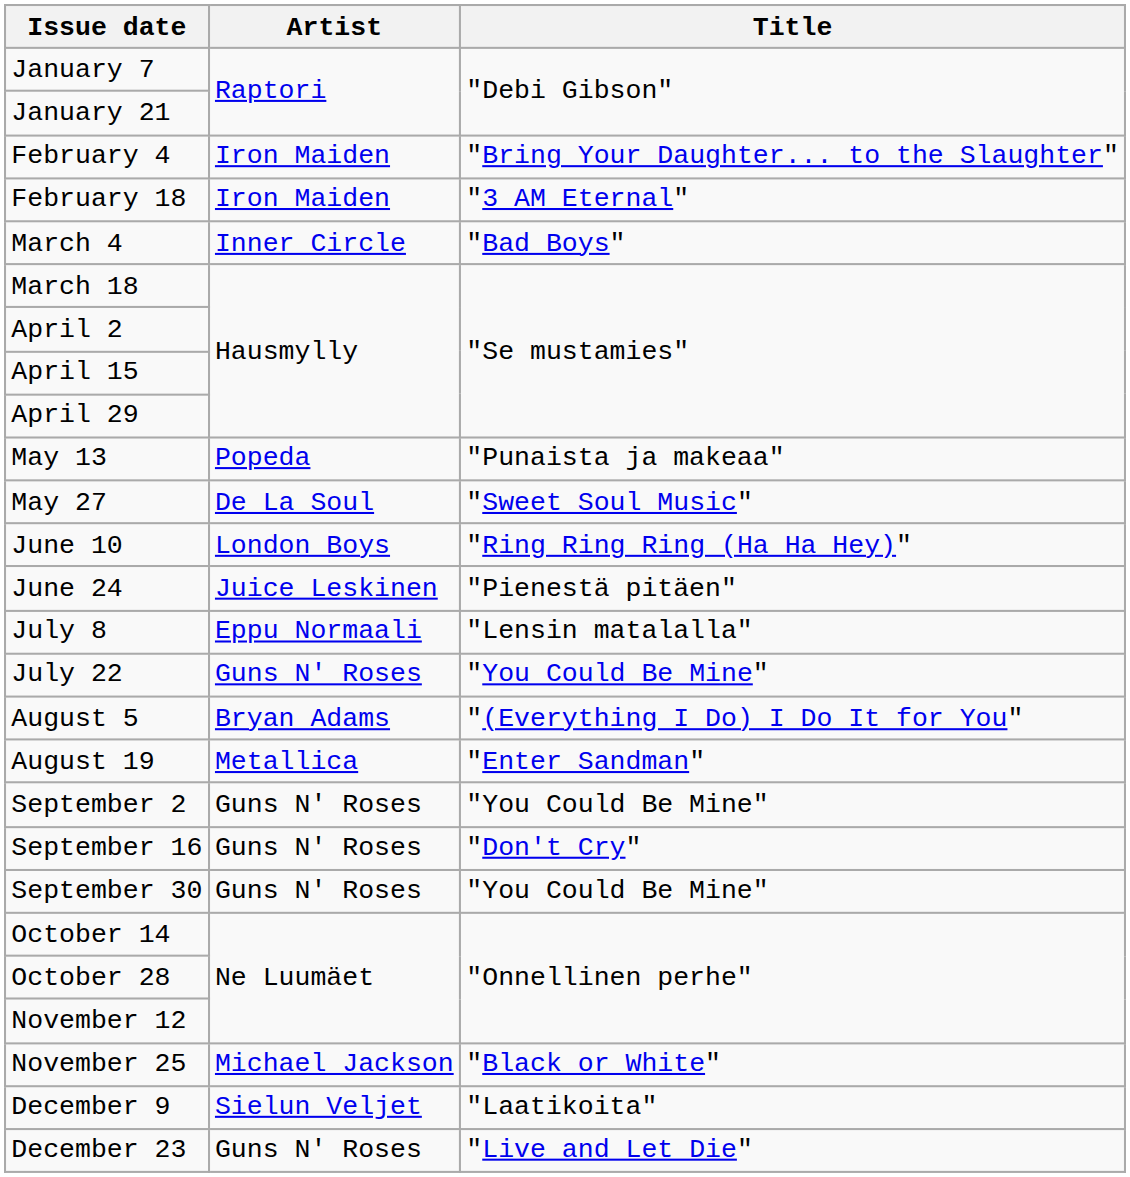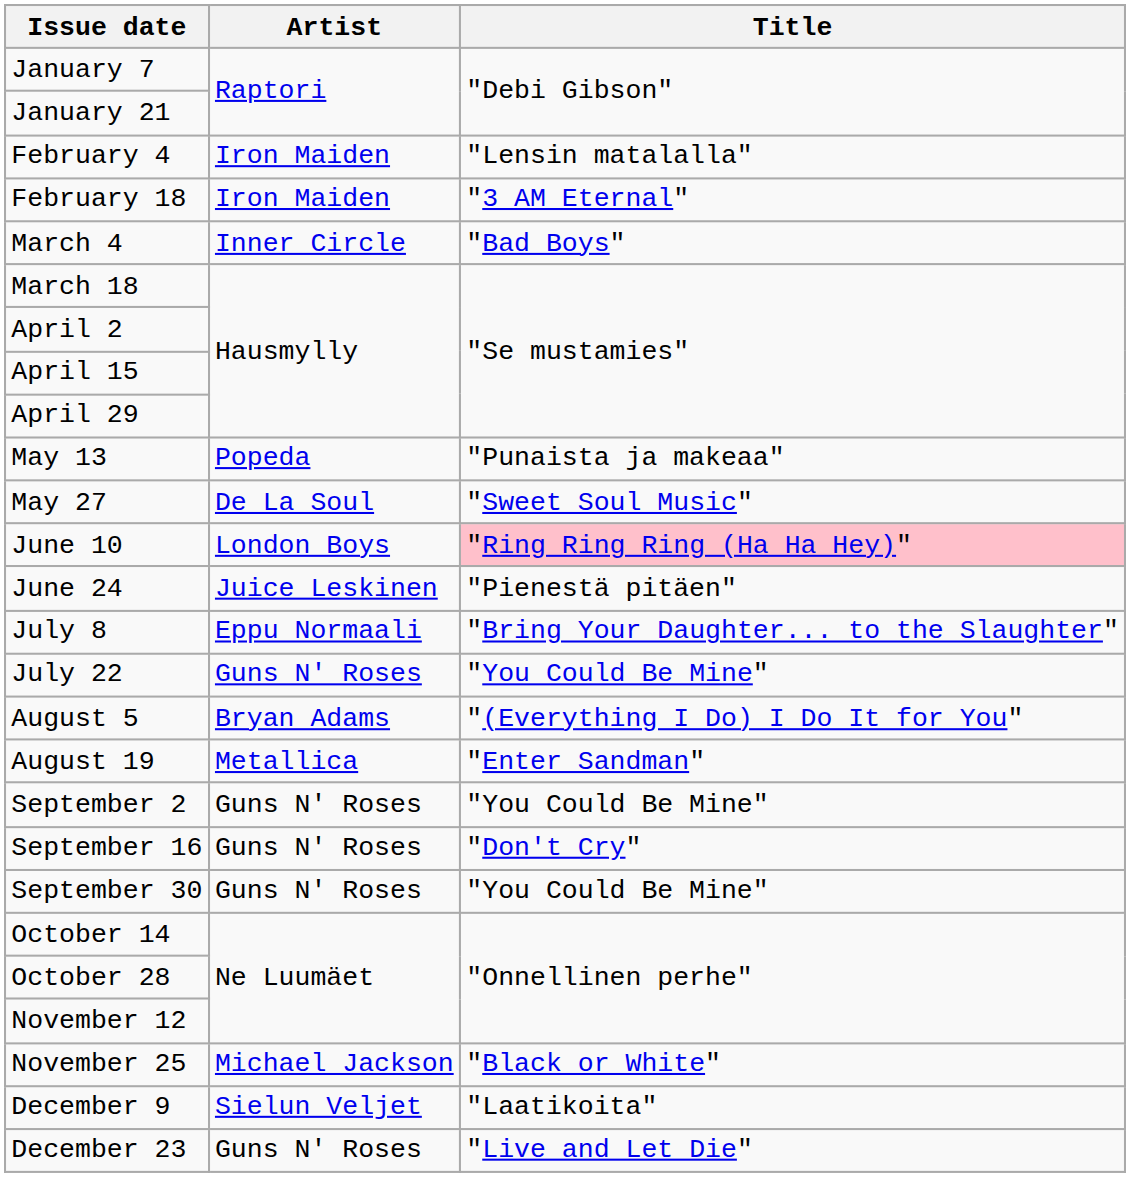February 4 | Title: "Bring Your Daughter... to the Slaughter" -> "Lensin matalalla"
June 10 | Title: no background -> pink background
July 8 | Title: "Lensin matalalla" -> "Bring Your Daughter... to the Slaughter"
